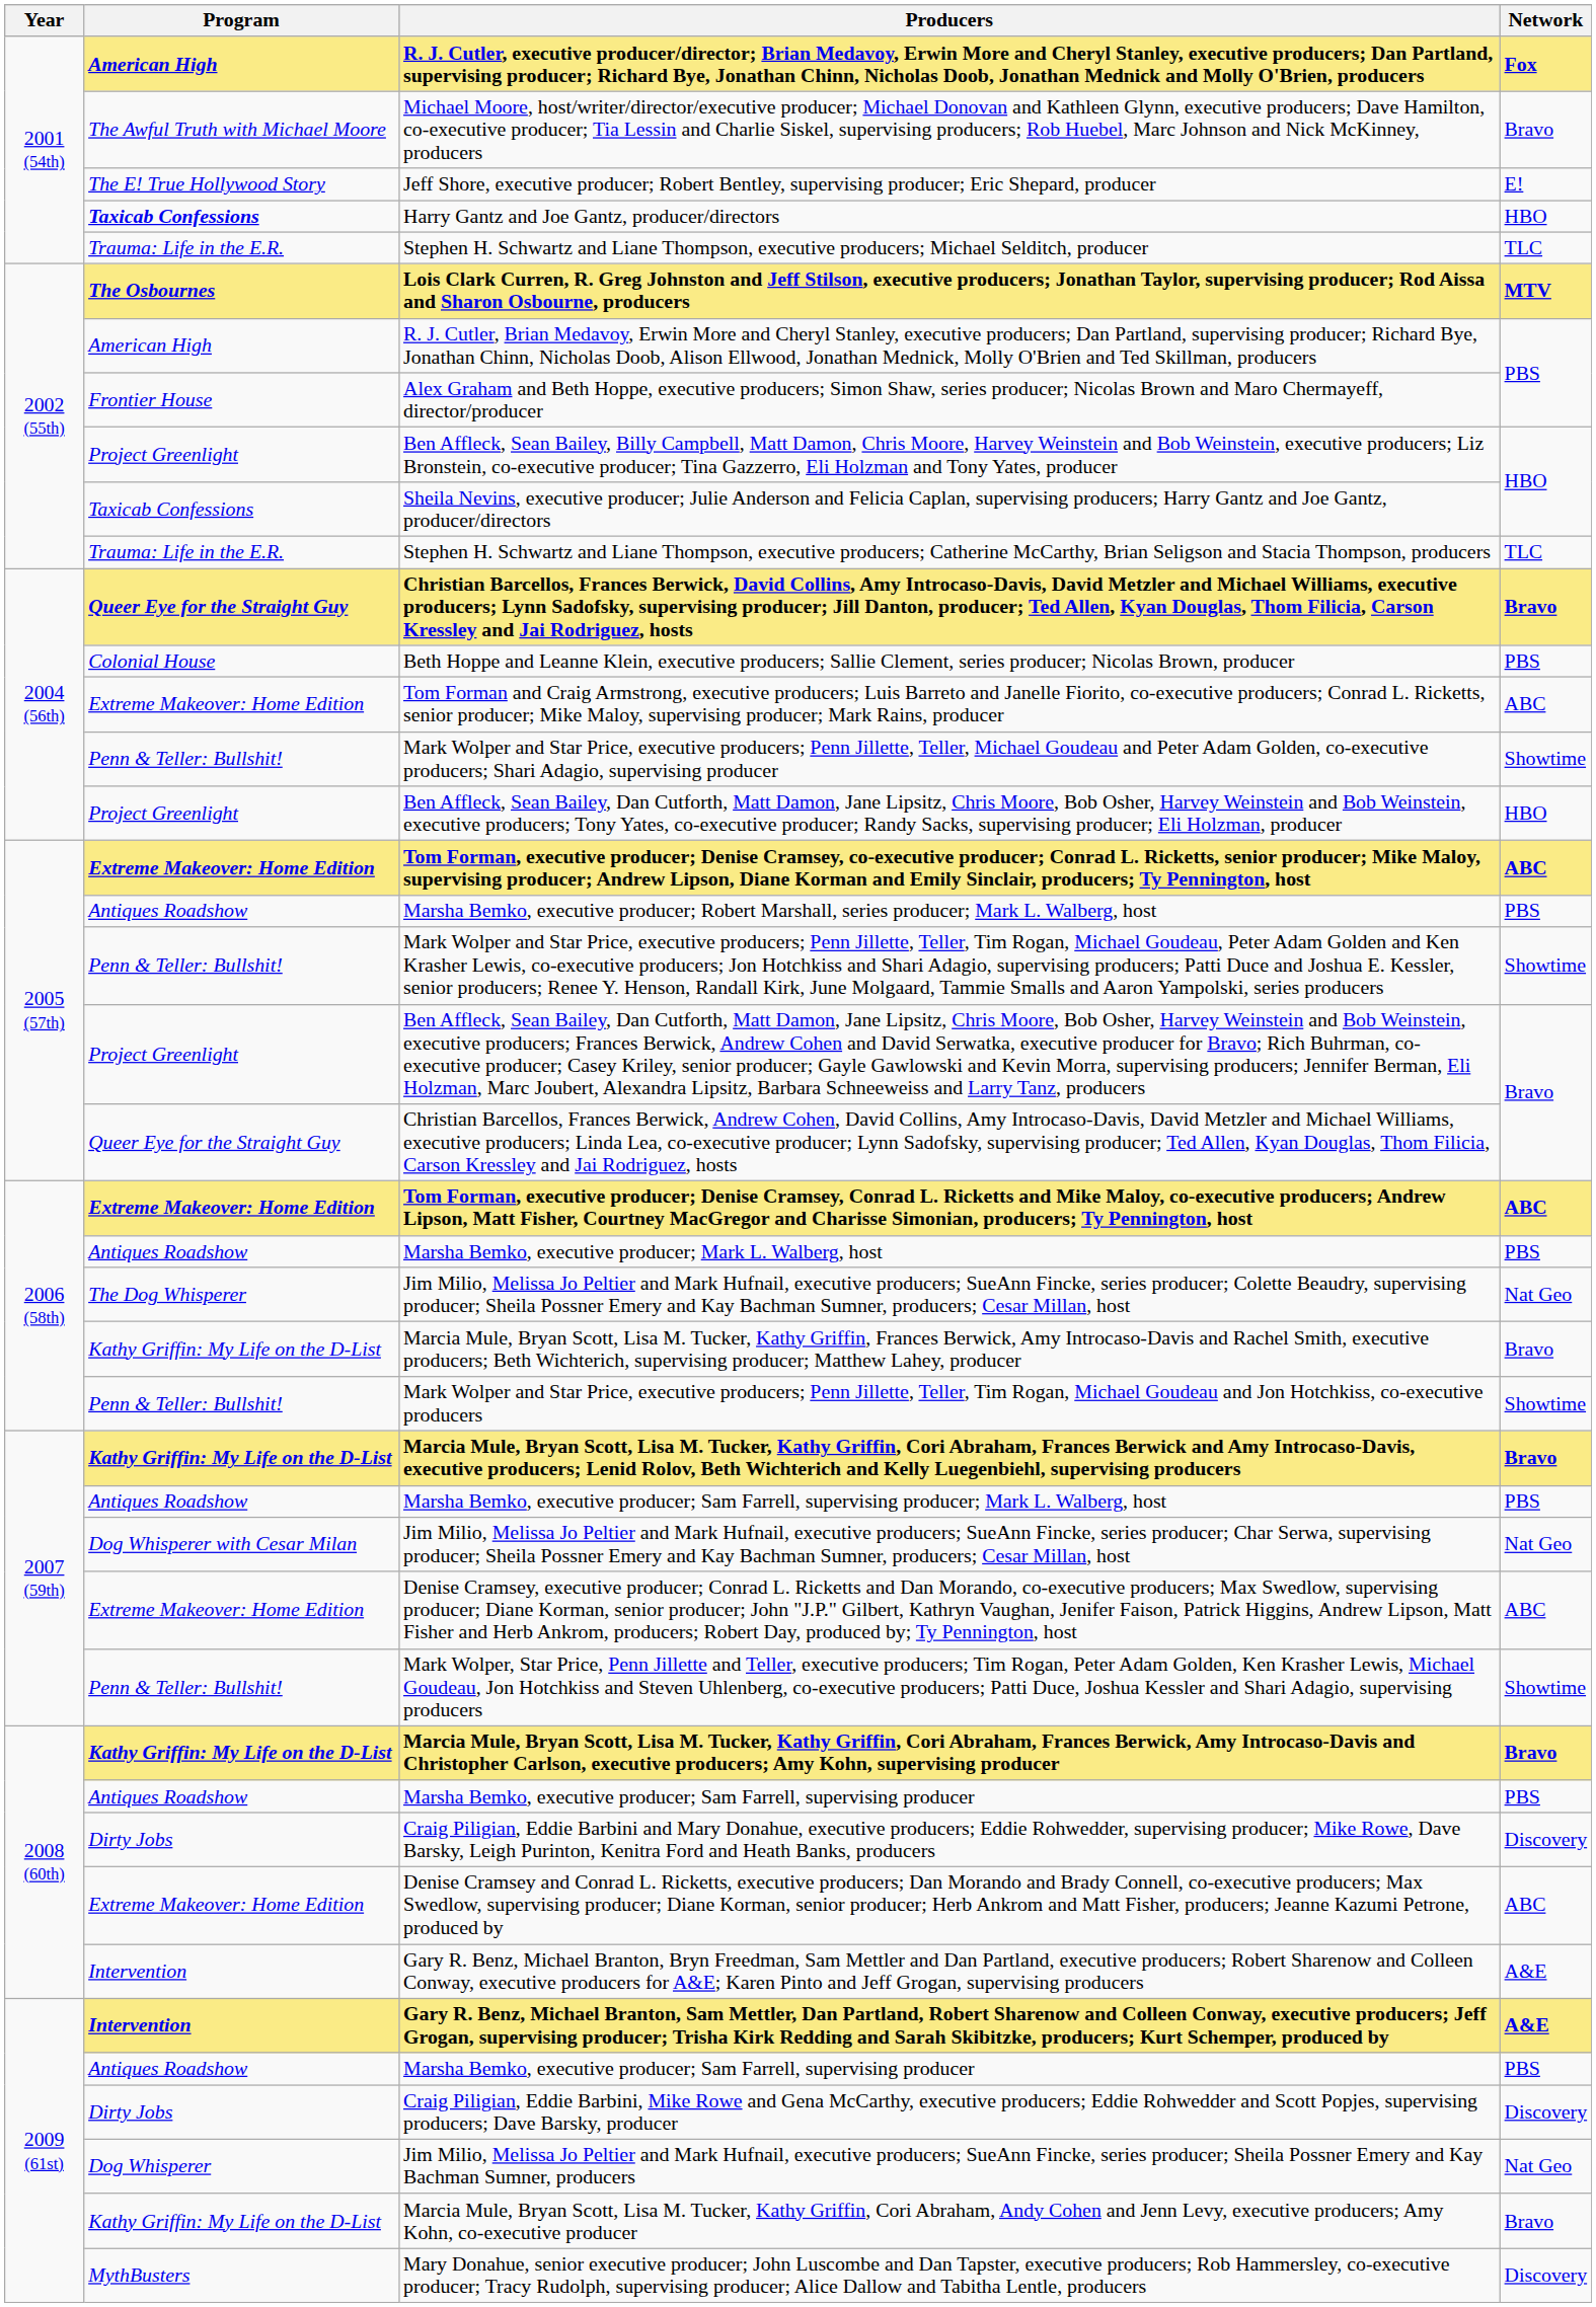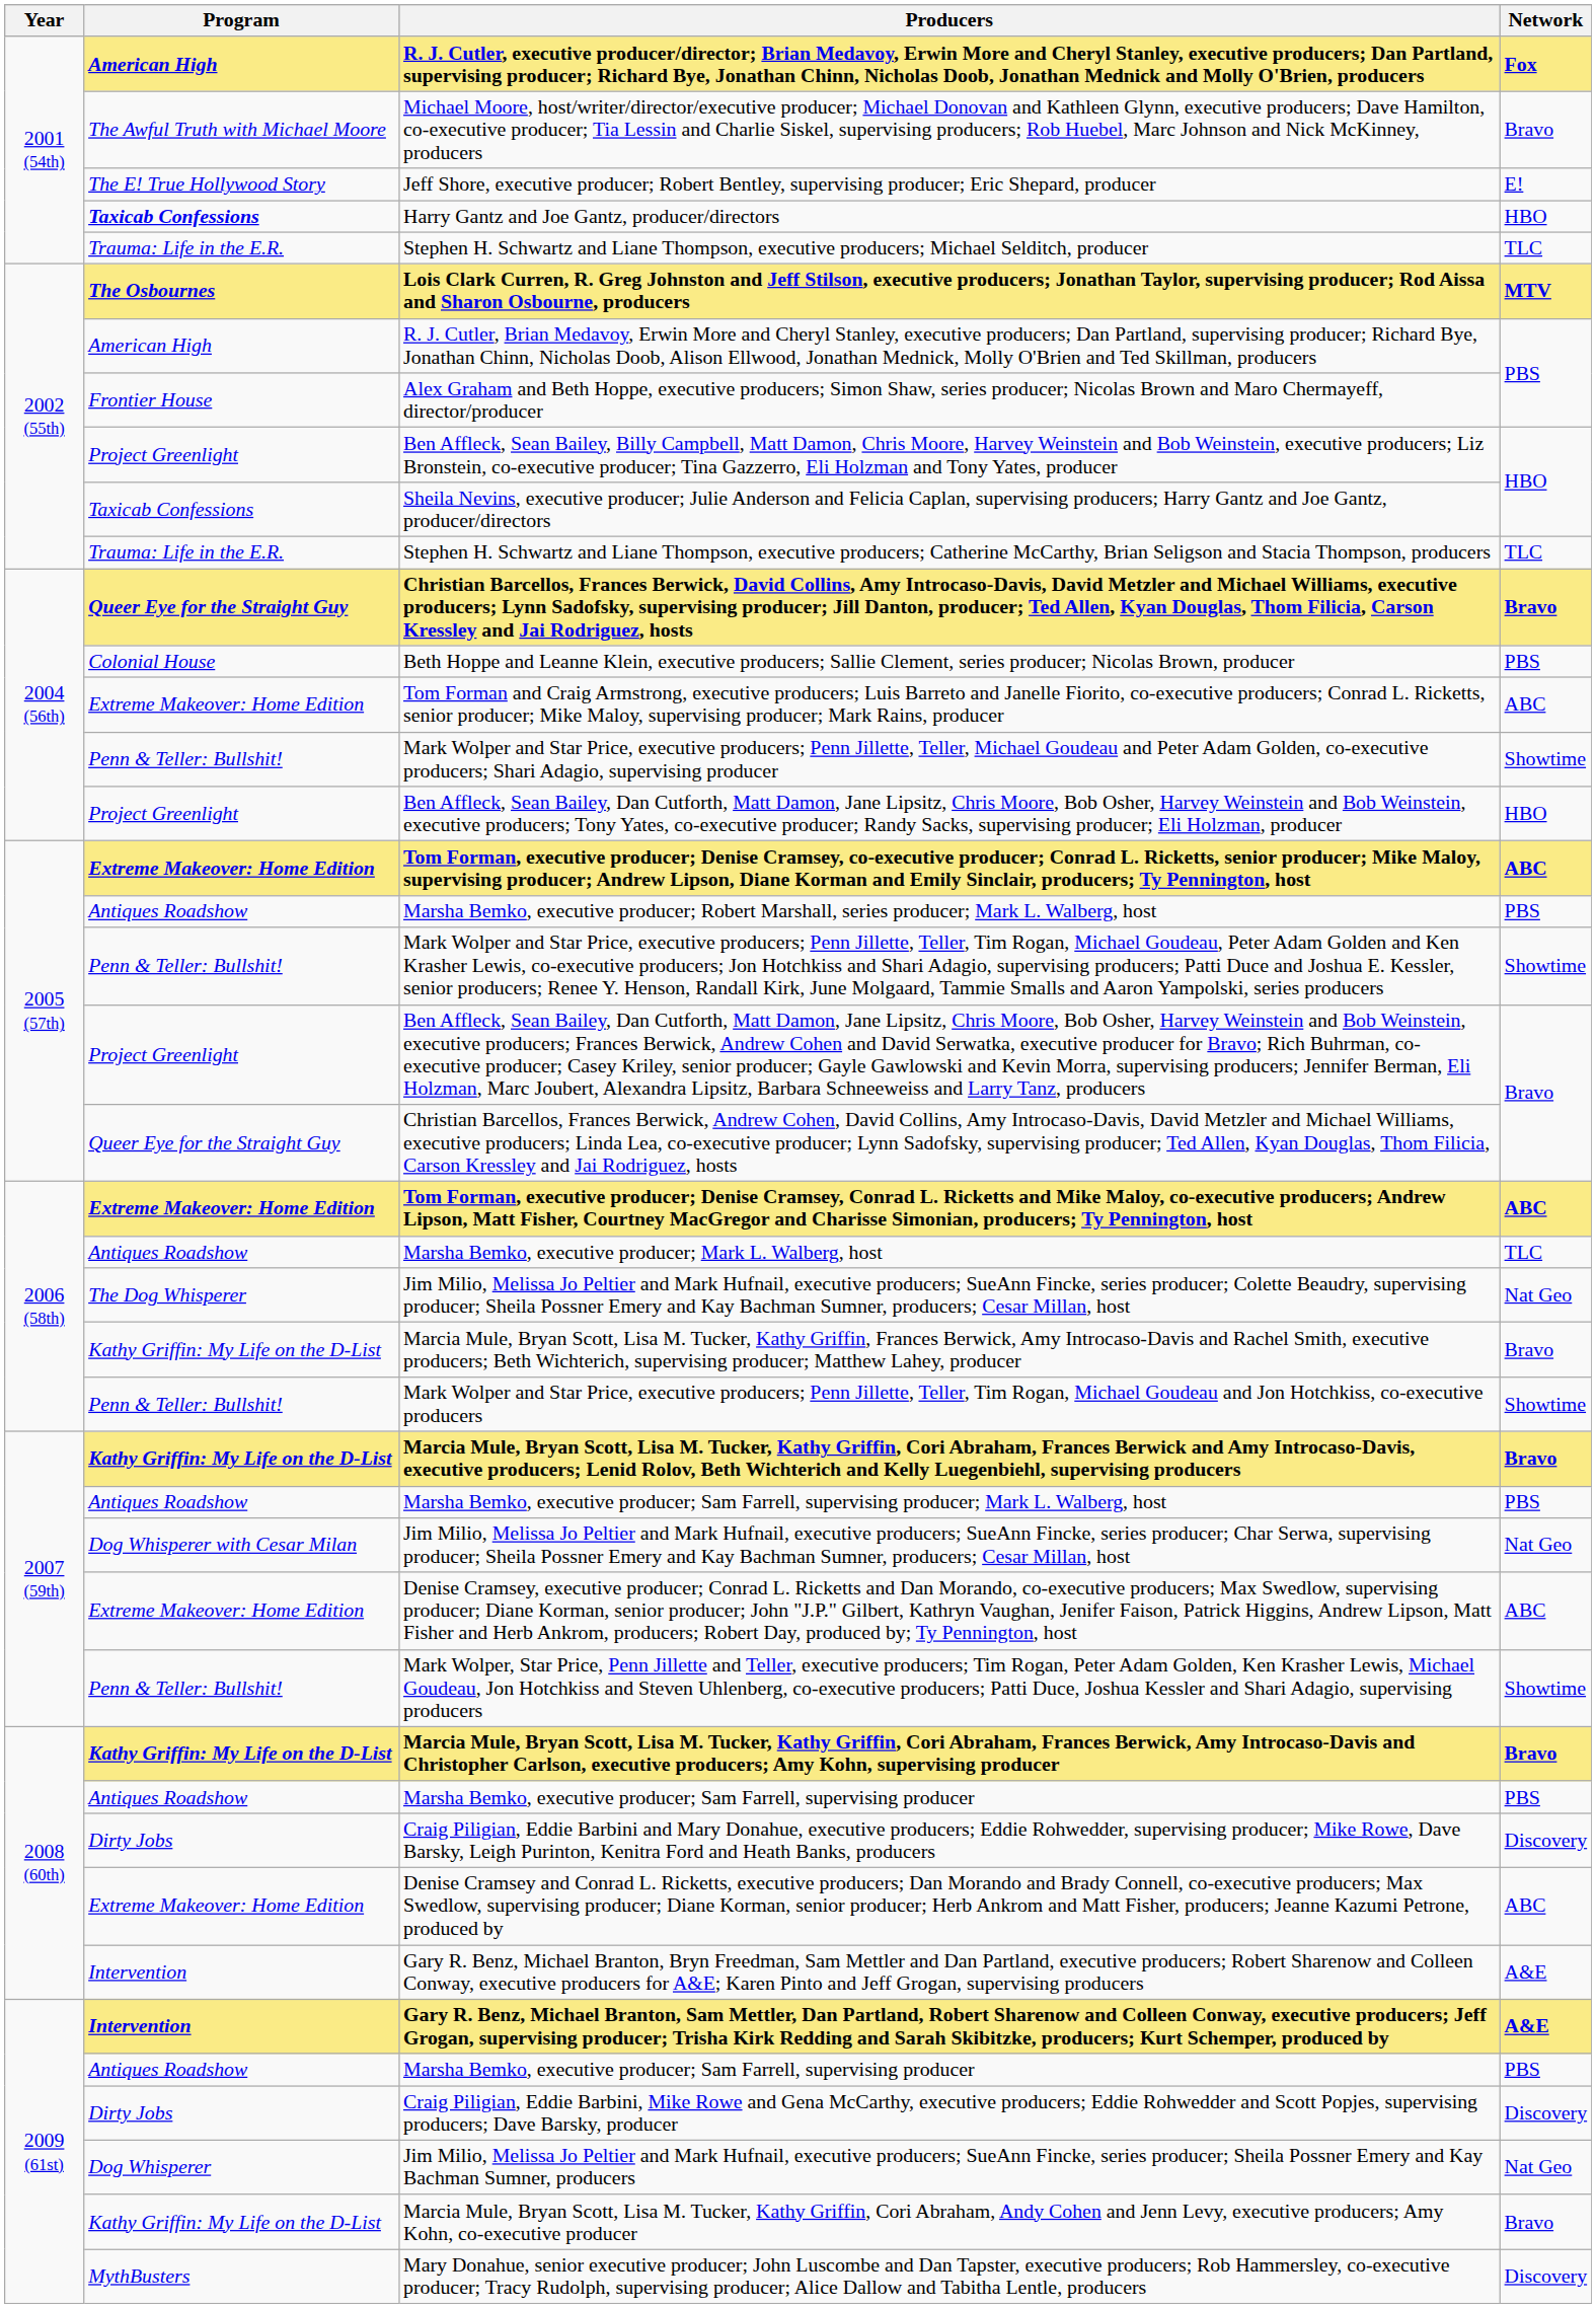Marsha Bemko, executive producer; Mark L. Walberg, host | Network: PBS -> TLC
